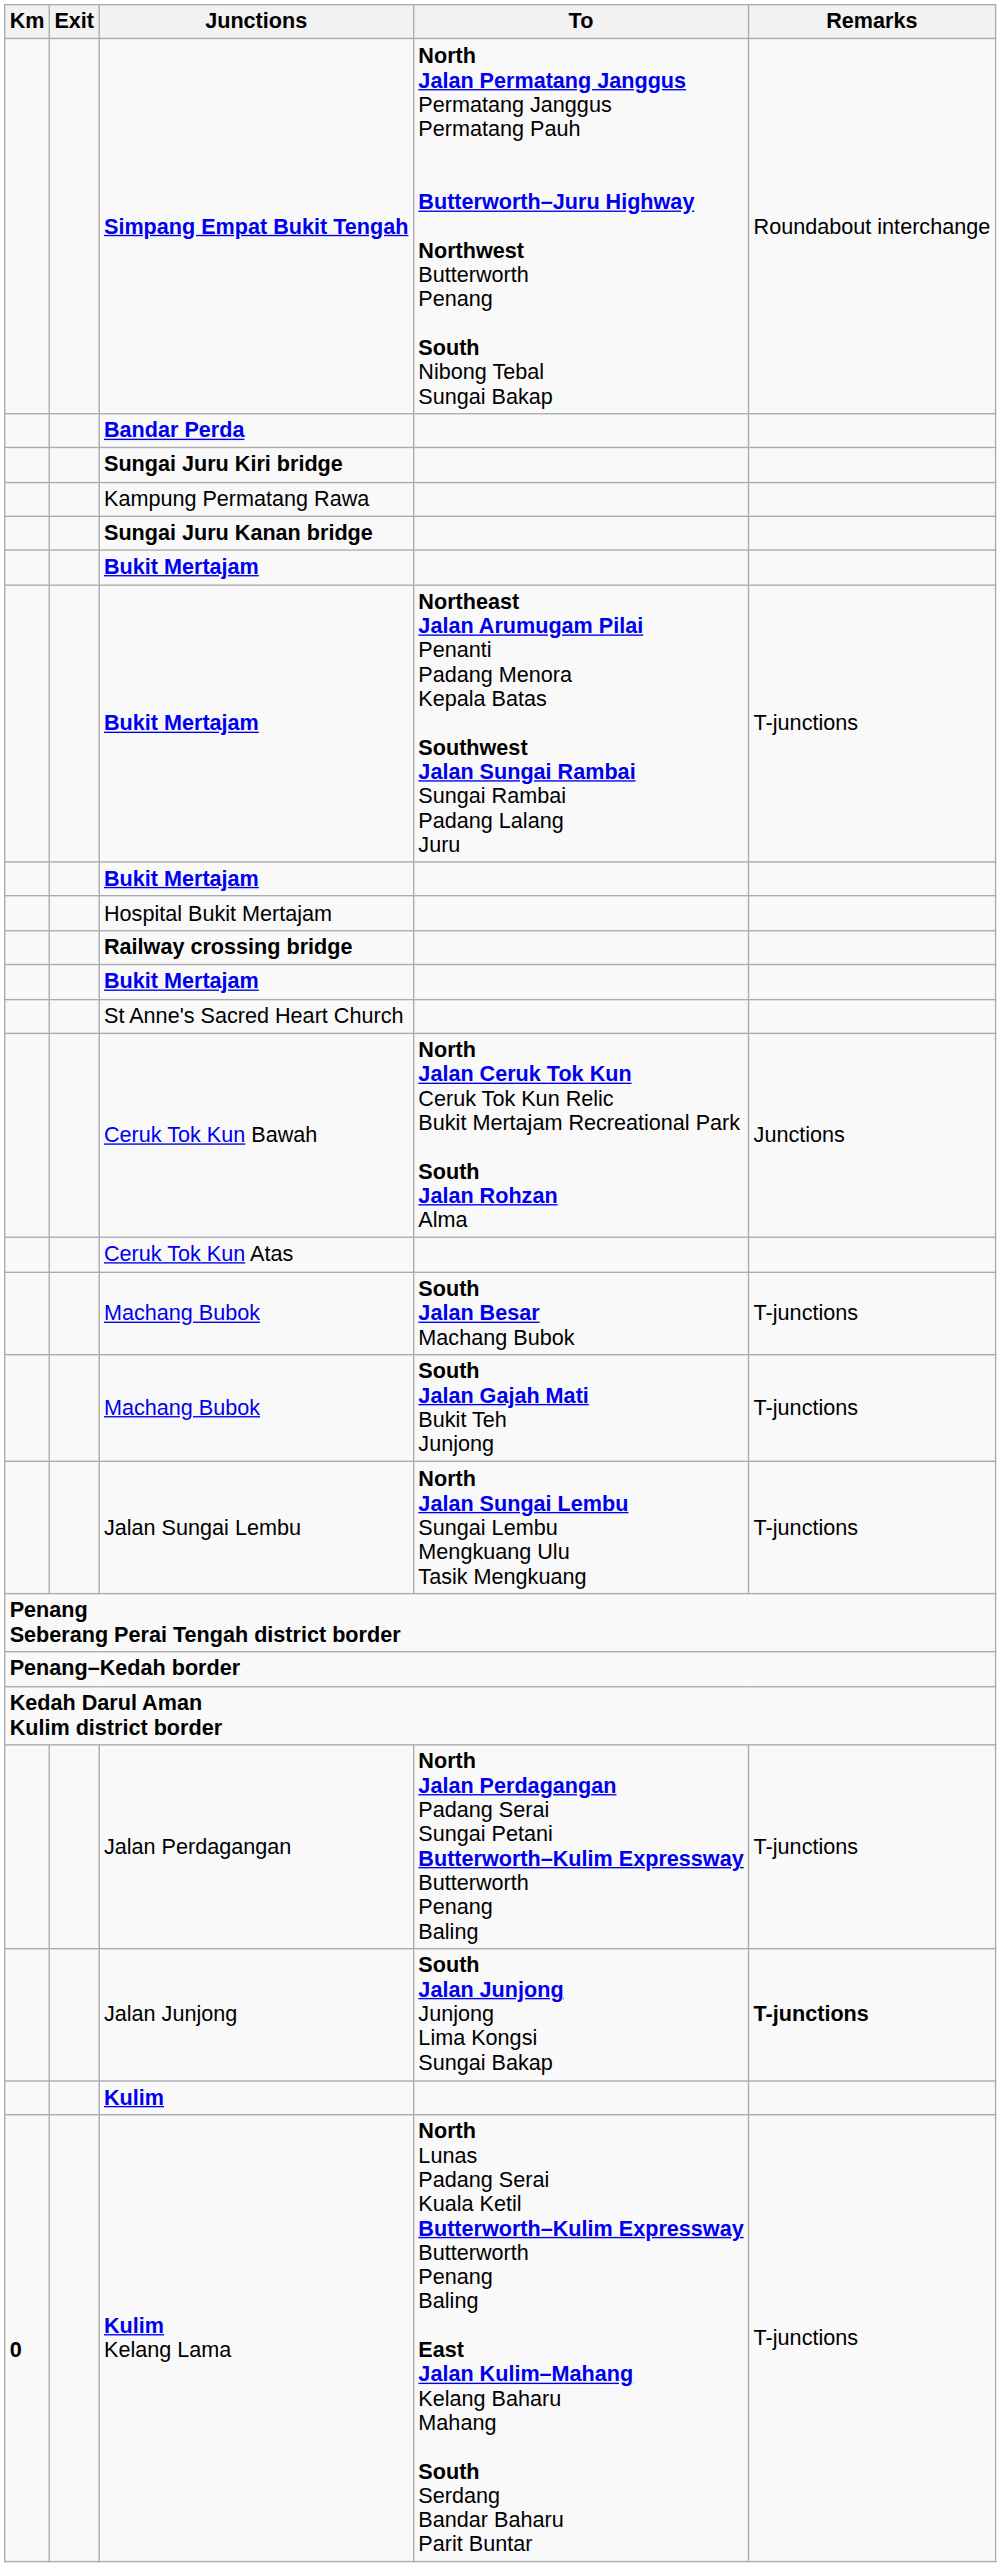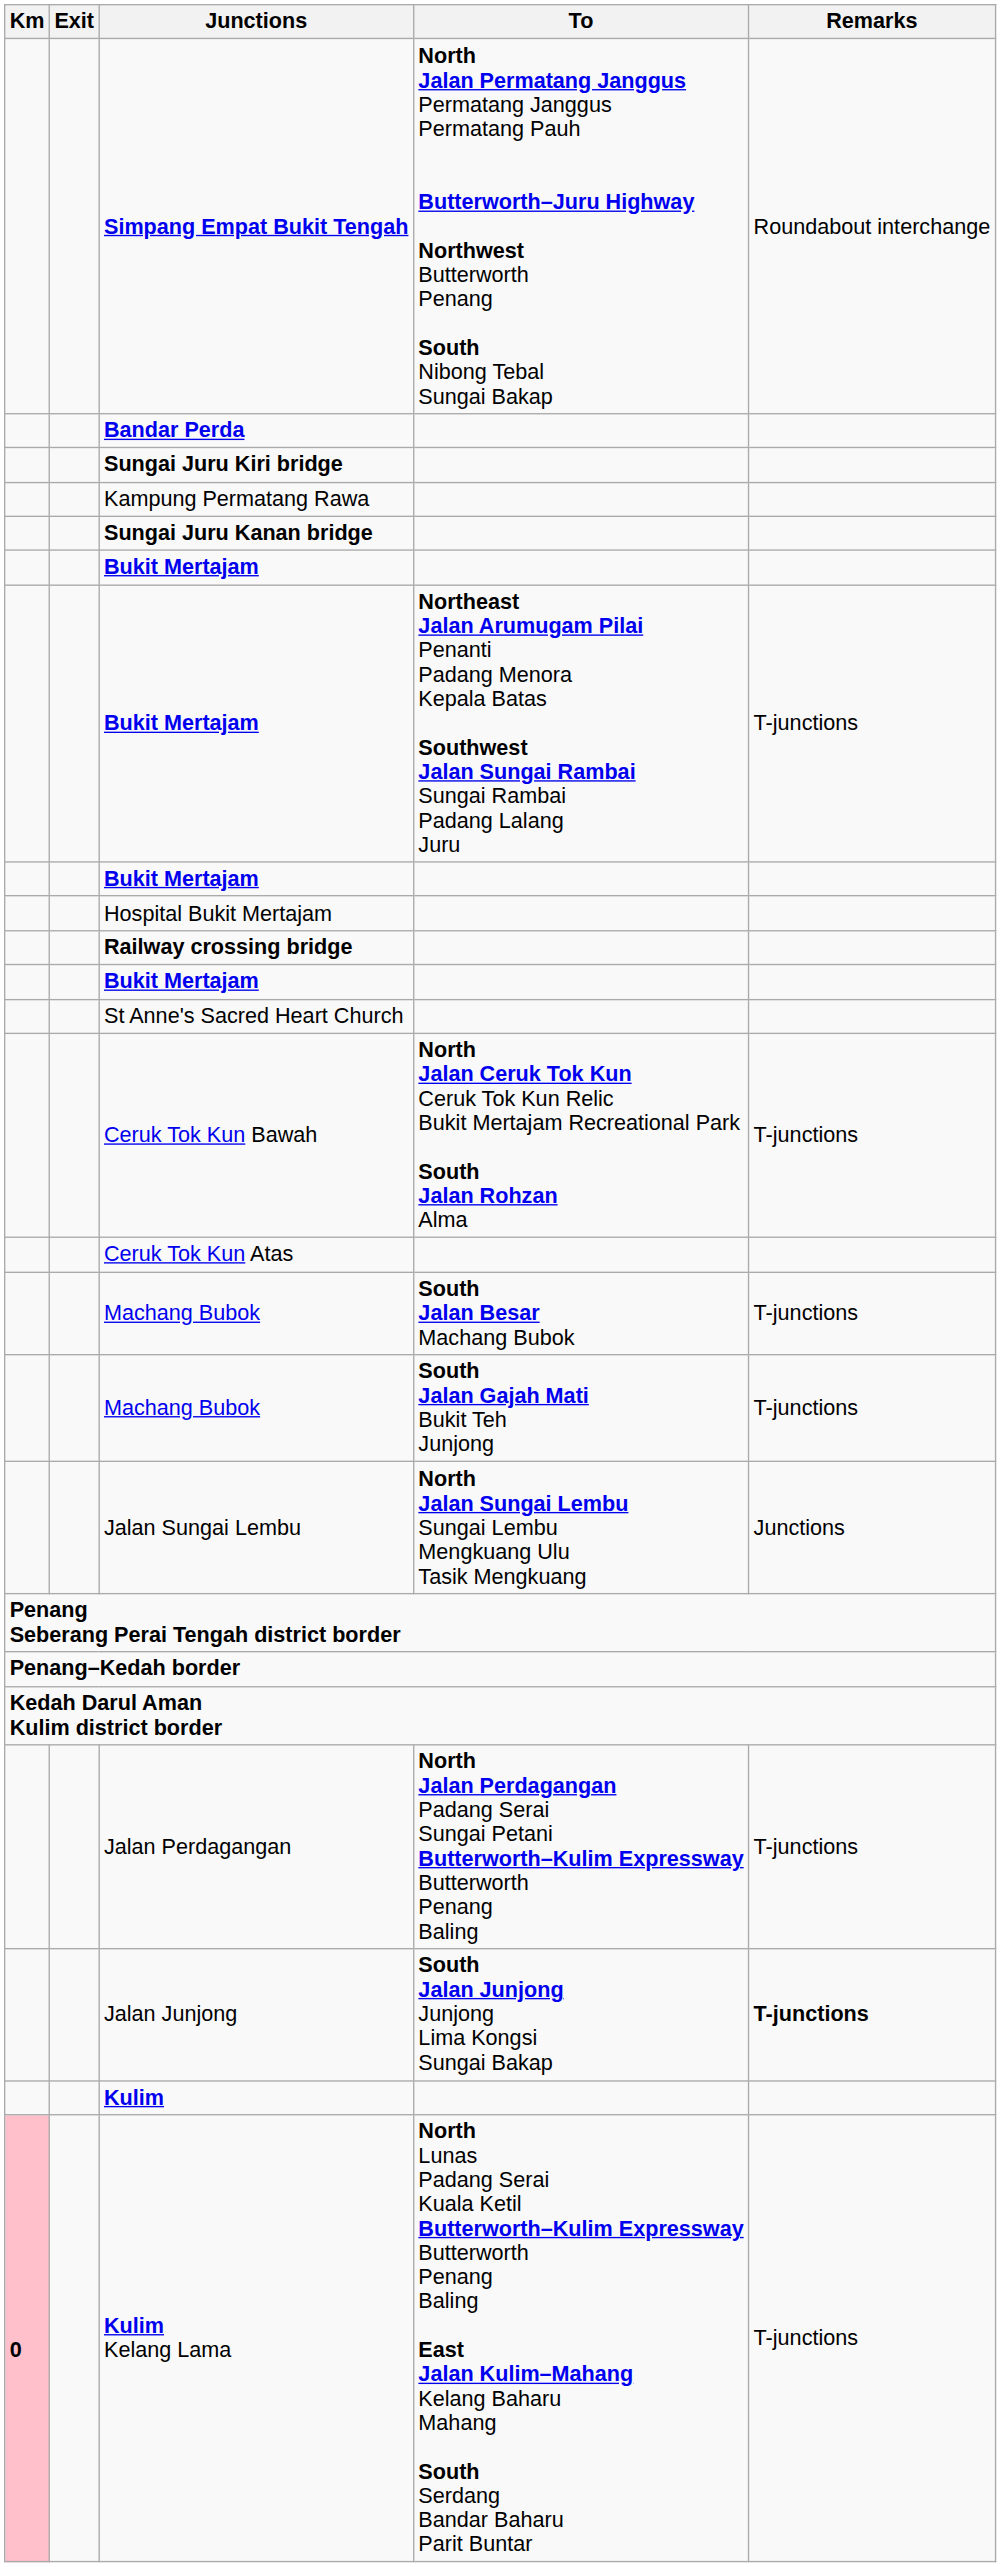Ceruk Tok Kun Bawah | Remarks: Junctions -> T-junctions
Jalan Sungai Lembu | Remarks: T-junctions -> Junctions
Kulim Kelang Lama | Km: no background -> pink background
